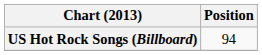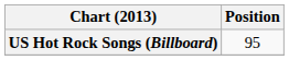US Hot Rock Songs (Billboard) | Position: 94 -> 95
